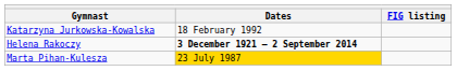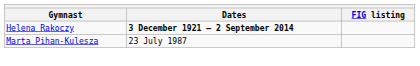- row: Katarzyna Jurkowska-Kowalska | 18 February 1992
Marta Pihan-Kulesza | Dates: gold background -> no background
